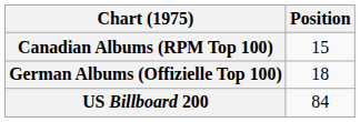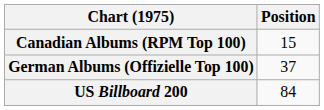German Albums (Offizielle Top 100) | Position: 18 -> 37
